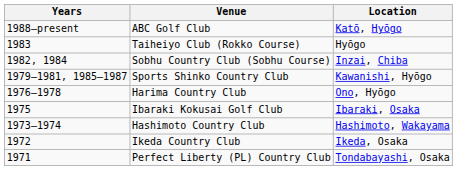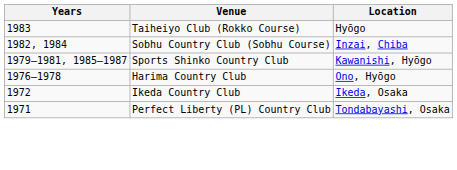- row: 1988–present | ABC Golf Club | Katō, Hyōgo
- row: 1975 | Ibaraki Kokusai Golf Club | Ibaraki, Osaka
- row: 1973–1974 | Hashimoto Country Club | Hashimoto, Wakayama
